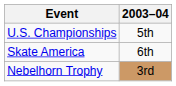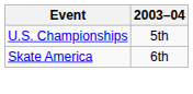- row: Nebelhorn Trophy | 3rd
